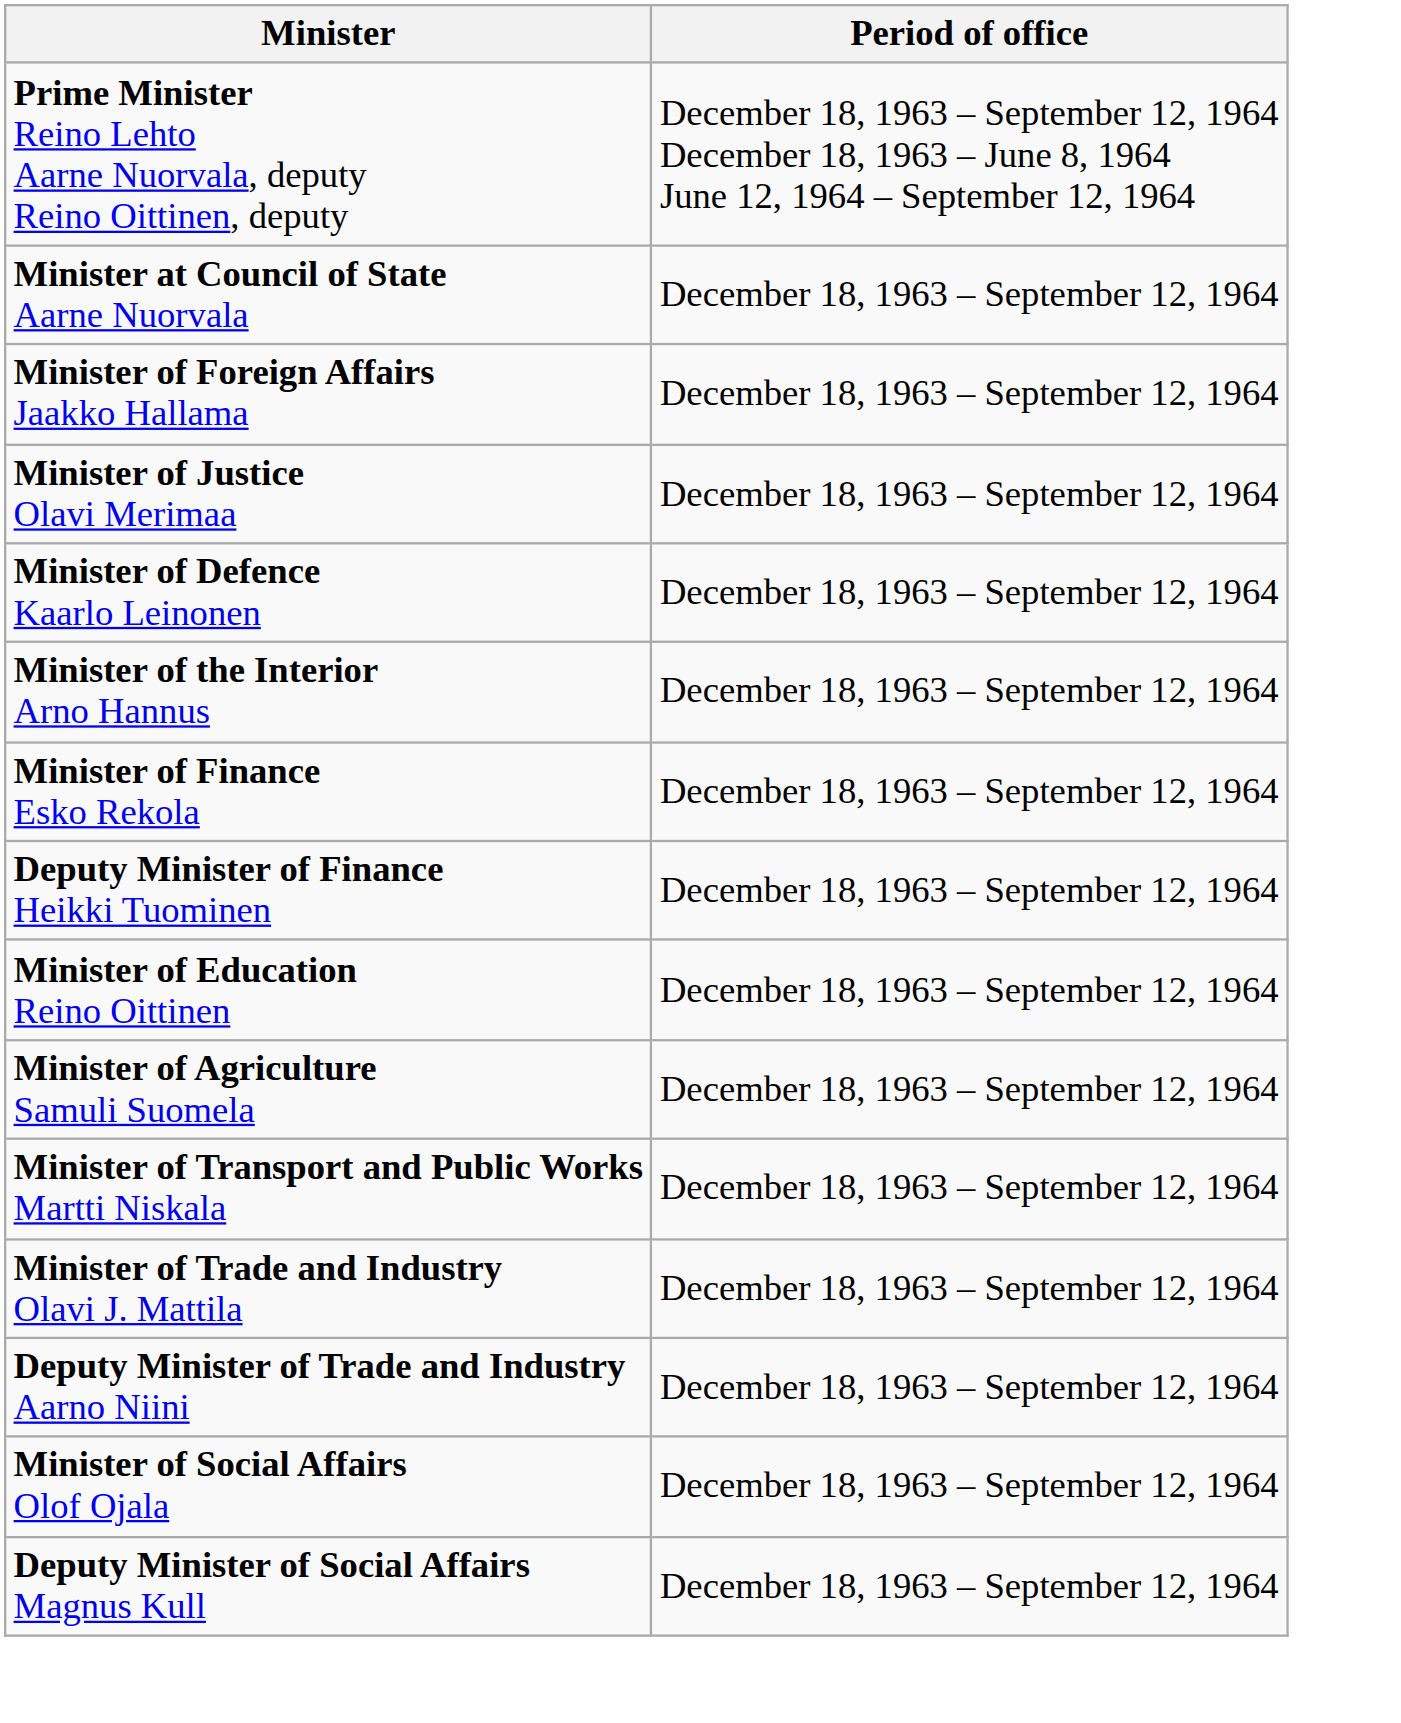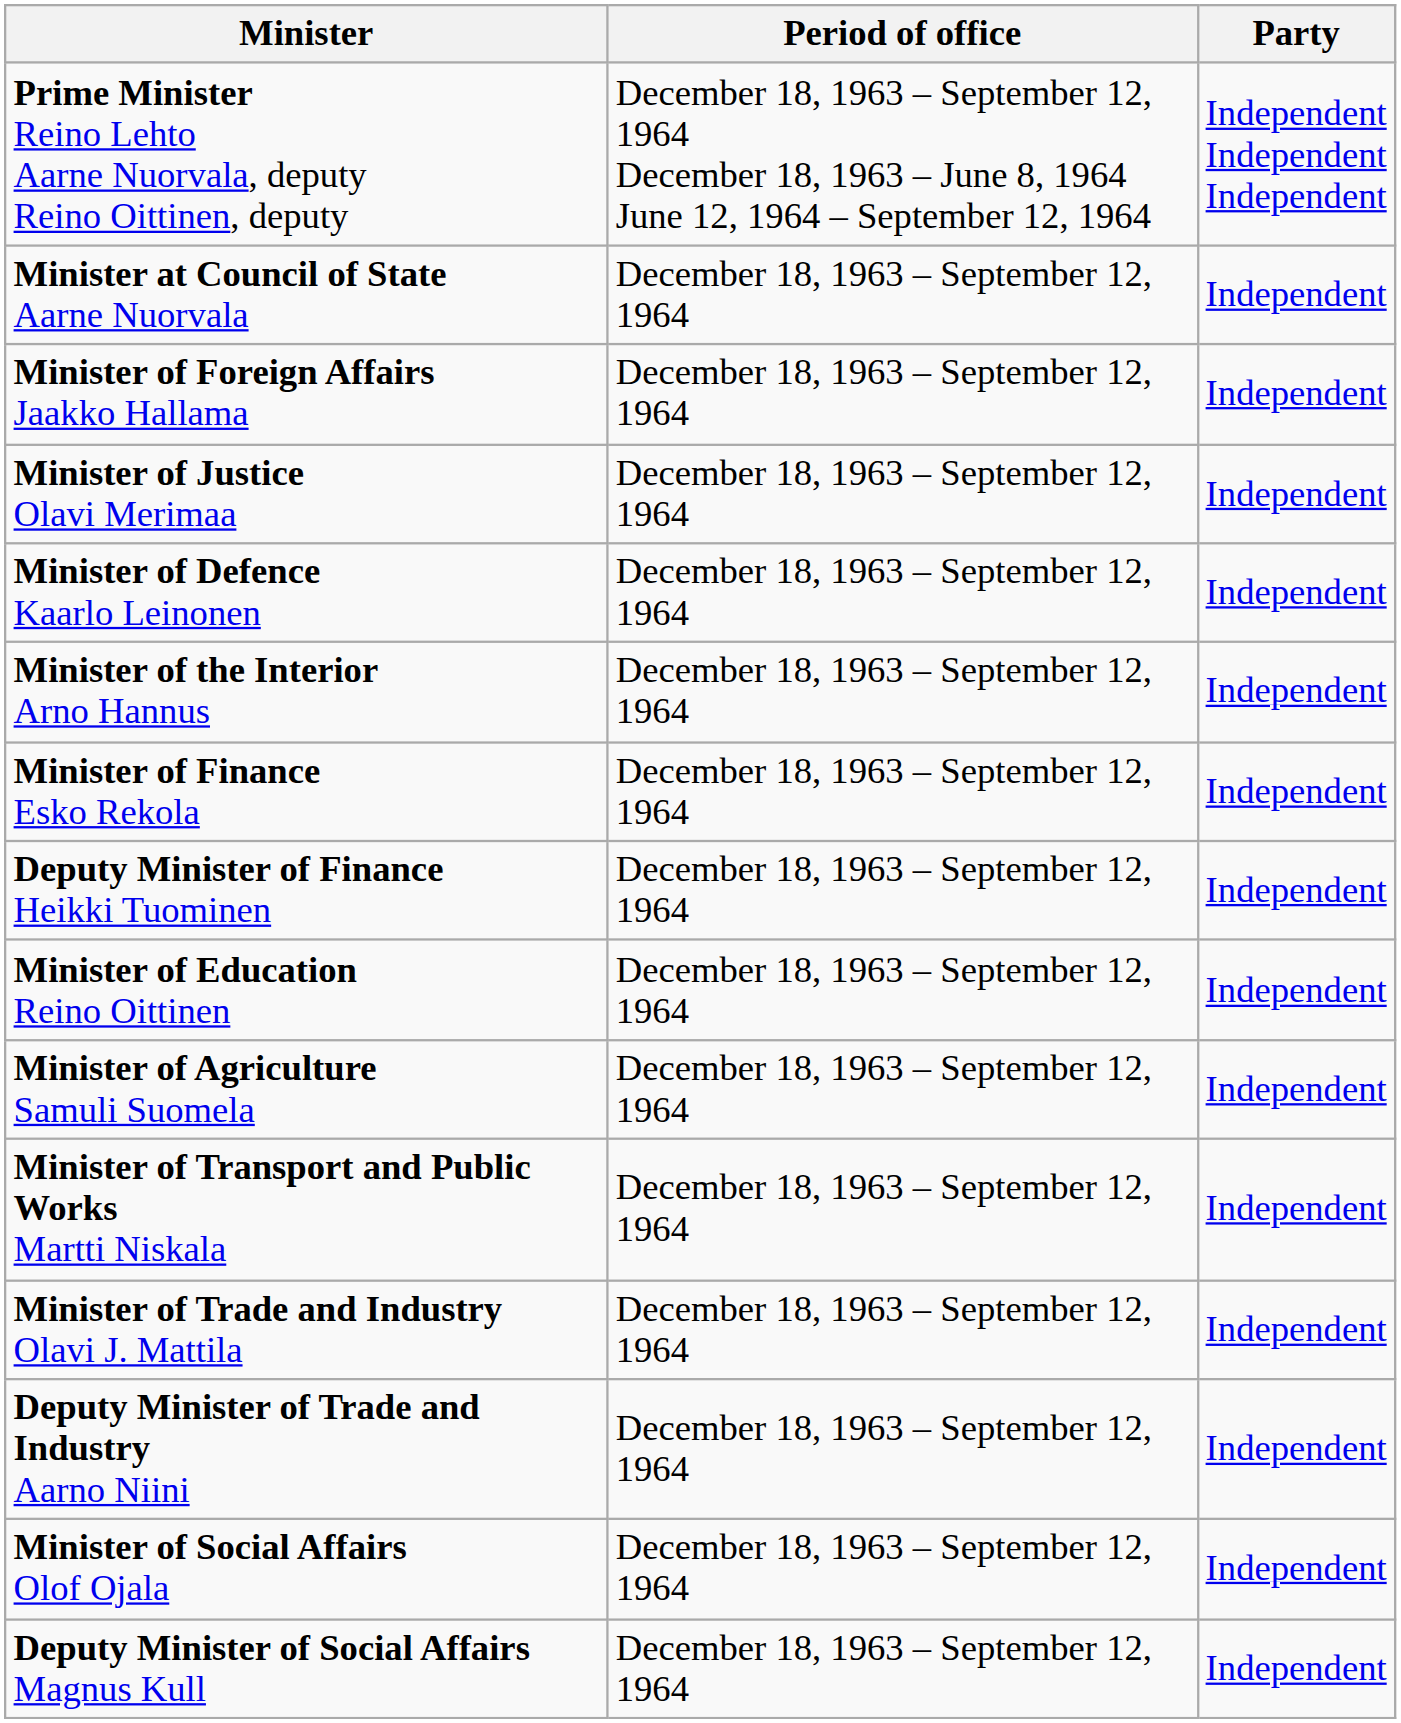+ column: Party | Independent Independent Independent | Independent | Independent | Independent | Independent | Independent | Independent | Independent | Independent | Independent | Independent | Independent | Independent | Independent | Independent
